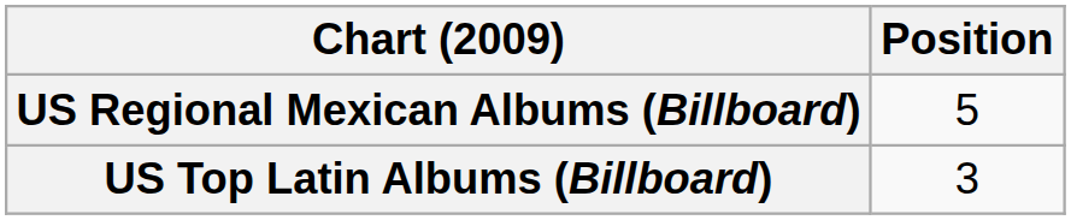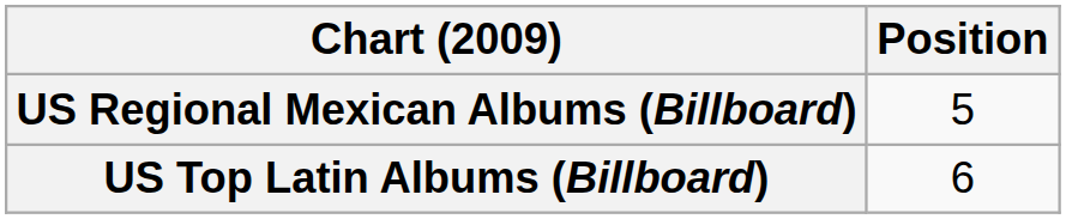US Top Latin Albums (Billboard) | Position: 3 -> 6
